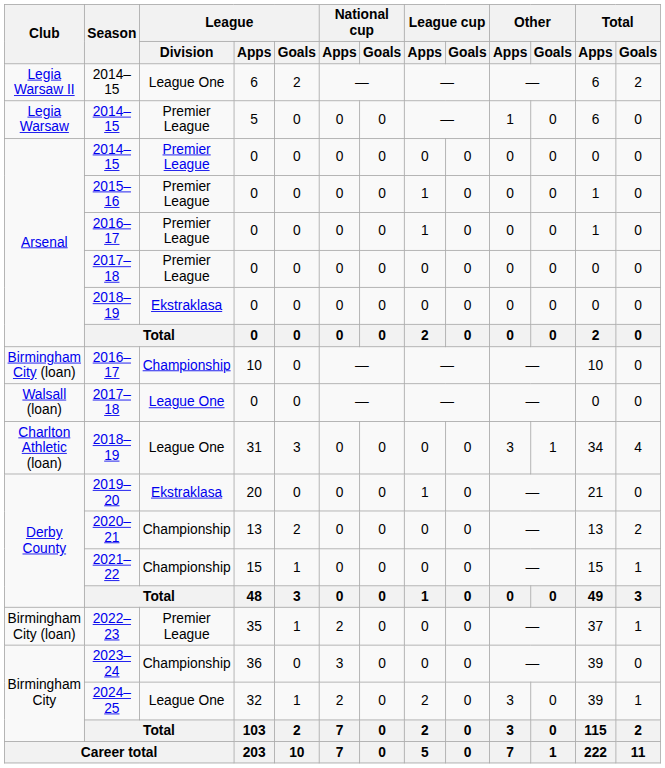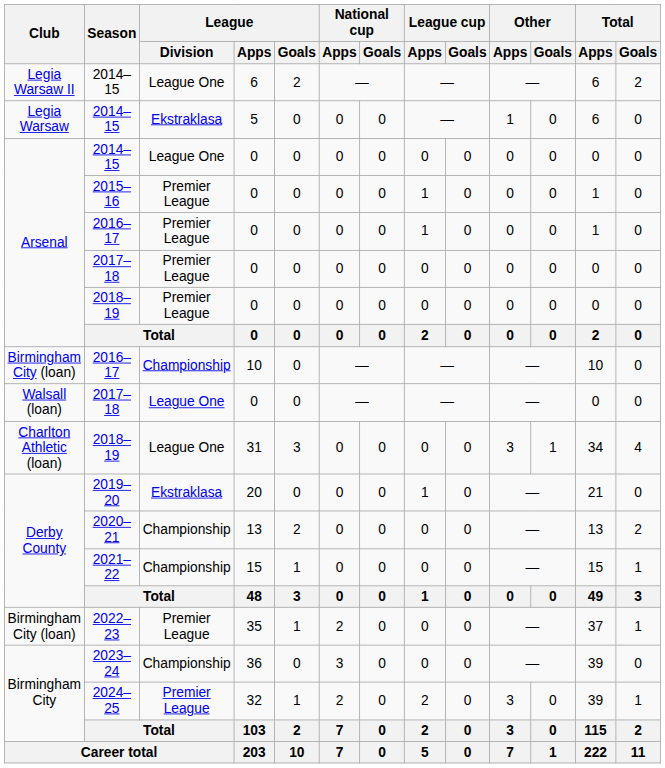Legia Warsaw / 2014–15 | League / Division: Premier League -> Ekstraklasa
Arsenal / 2014–15 | League / Division: Premier League -> League One
Arsenal / 2018–19 | League / Division: Ekstraklasa -> Premier League
2024–25 | League / Division: League One -> Premier League
